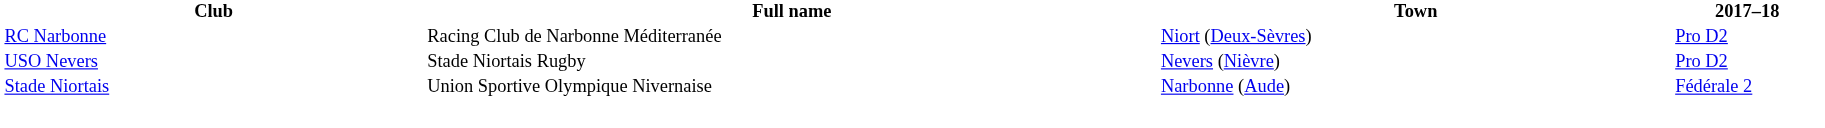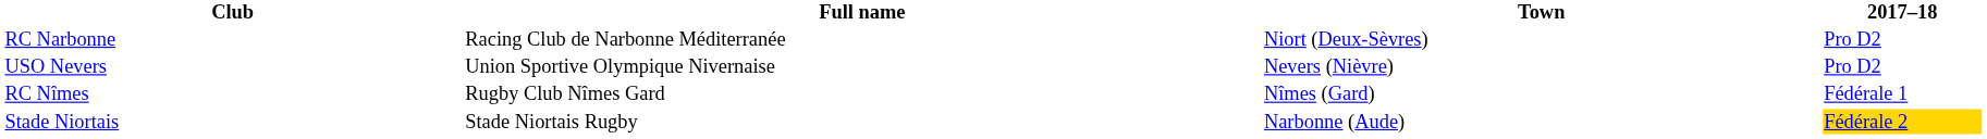USO Nevers | Full name: Stade Niortais Rugby -> Union Sportive Olympique Nivernaise
+ row: RC Nîmes | Rugby Club Nîmes Gard | Nîmes (Gard) | Fédérale 1
Stade Niortais | Full name: Union Sportive Olympique Nivernaise -> Stade Niortais Rugby
Stade Niortais | 2017–18: no background -> gold background
